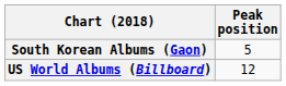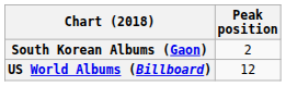South Korean Albums (Gaon) | Peak position: 5 -> 2
